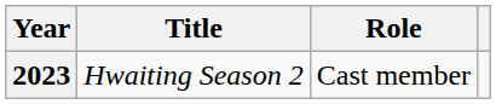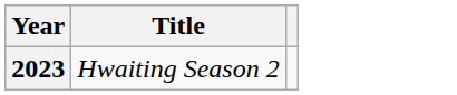- column: Role | Cast member
